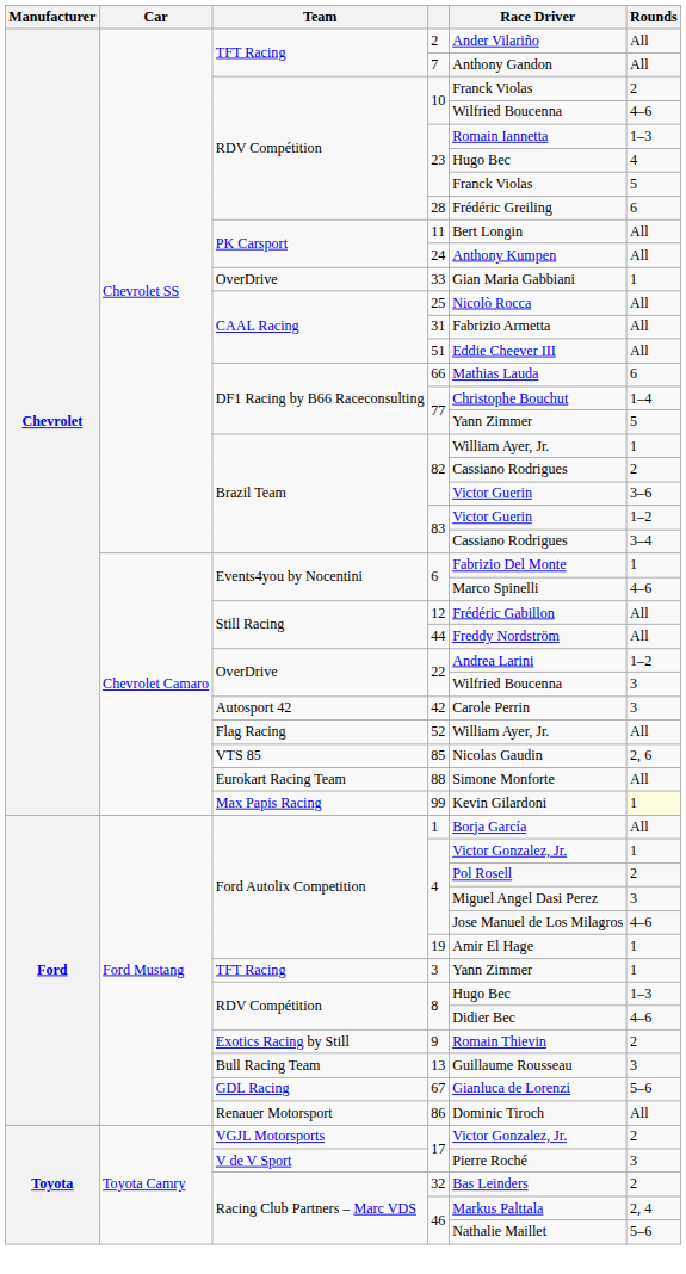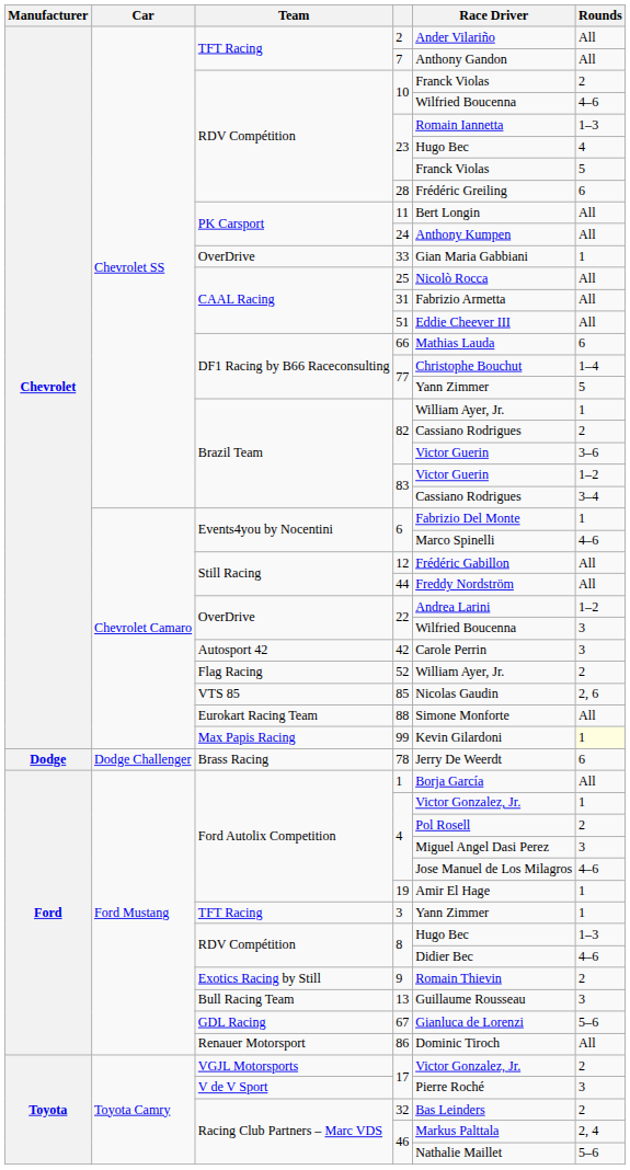52 | Rounds: All -> 2
+ row: Dodge | Dodge Challenger | Brass Racing | 78 | Jerry De Weerdt | 6
